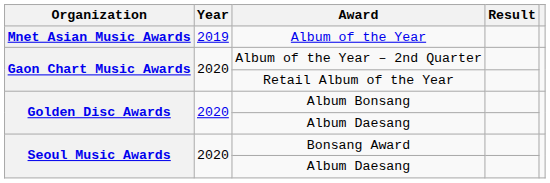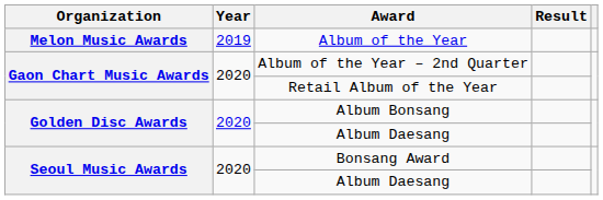+ row: Melon Music Awards | 2019 | Album of the Year
- row: Mnet Asian Music Awards | 2019 | Album of the Year
